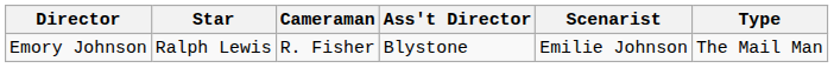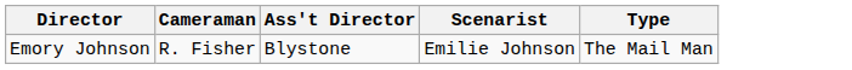- column: Star | Ralph Lewis
